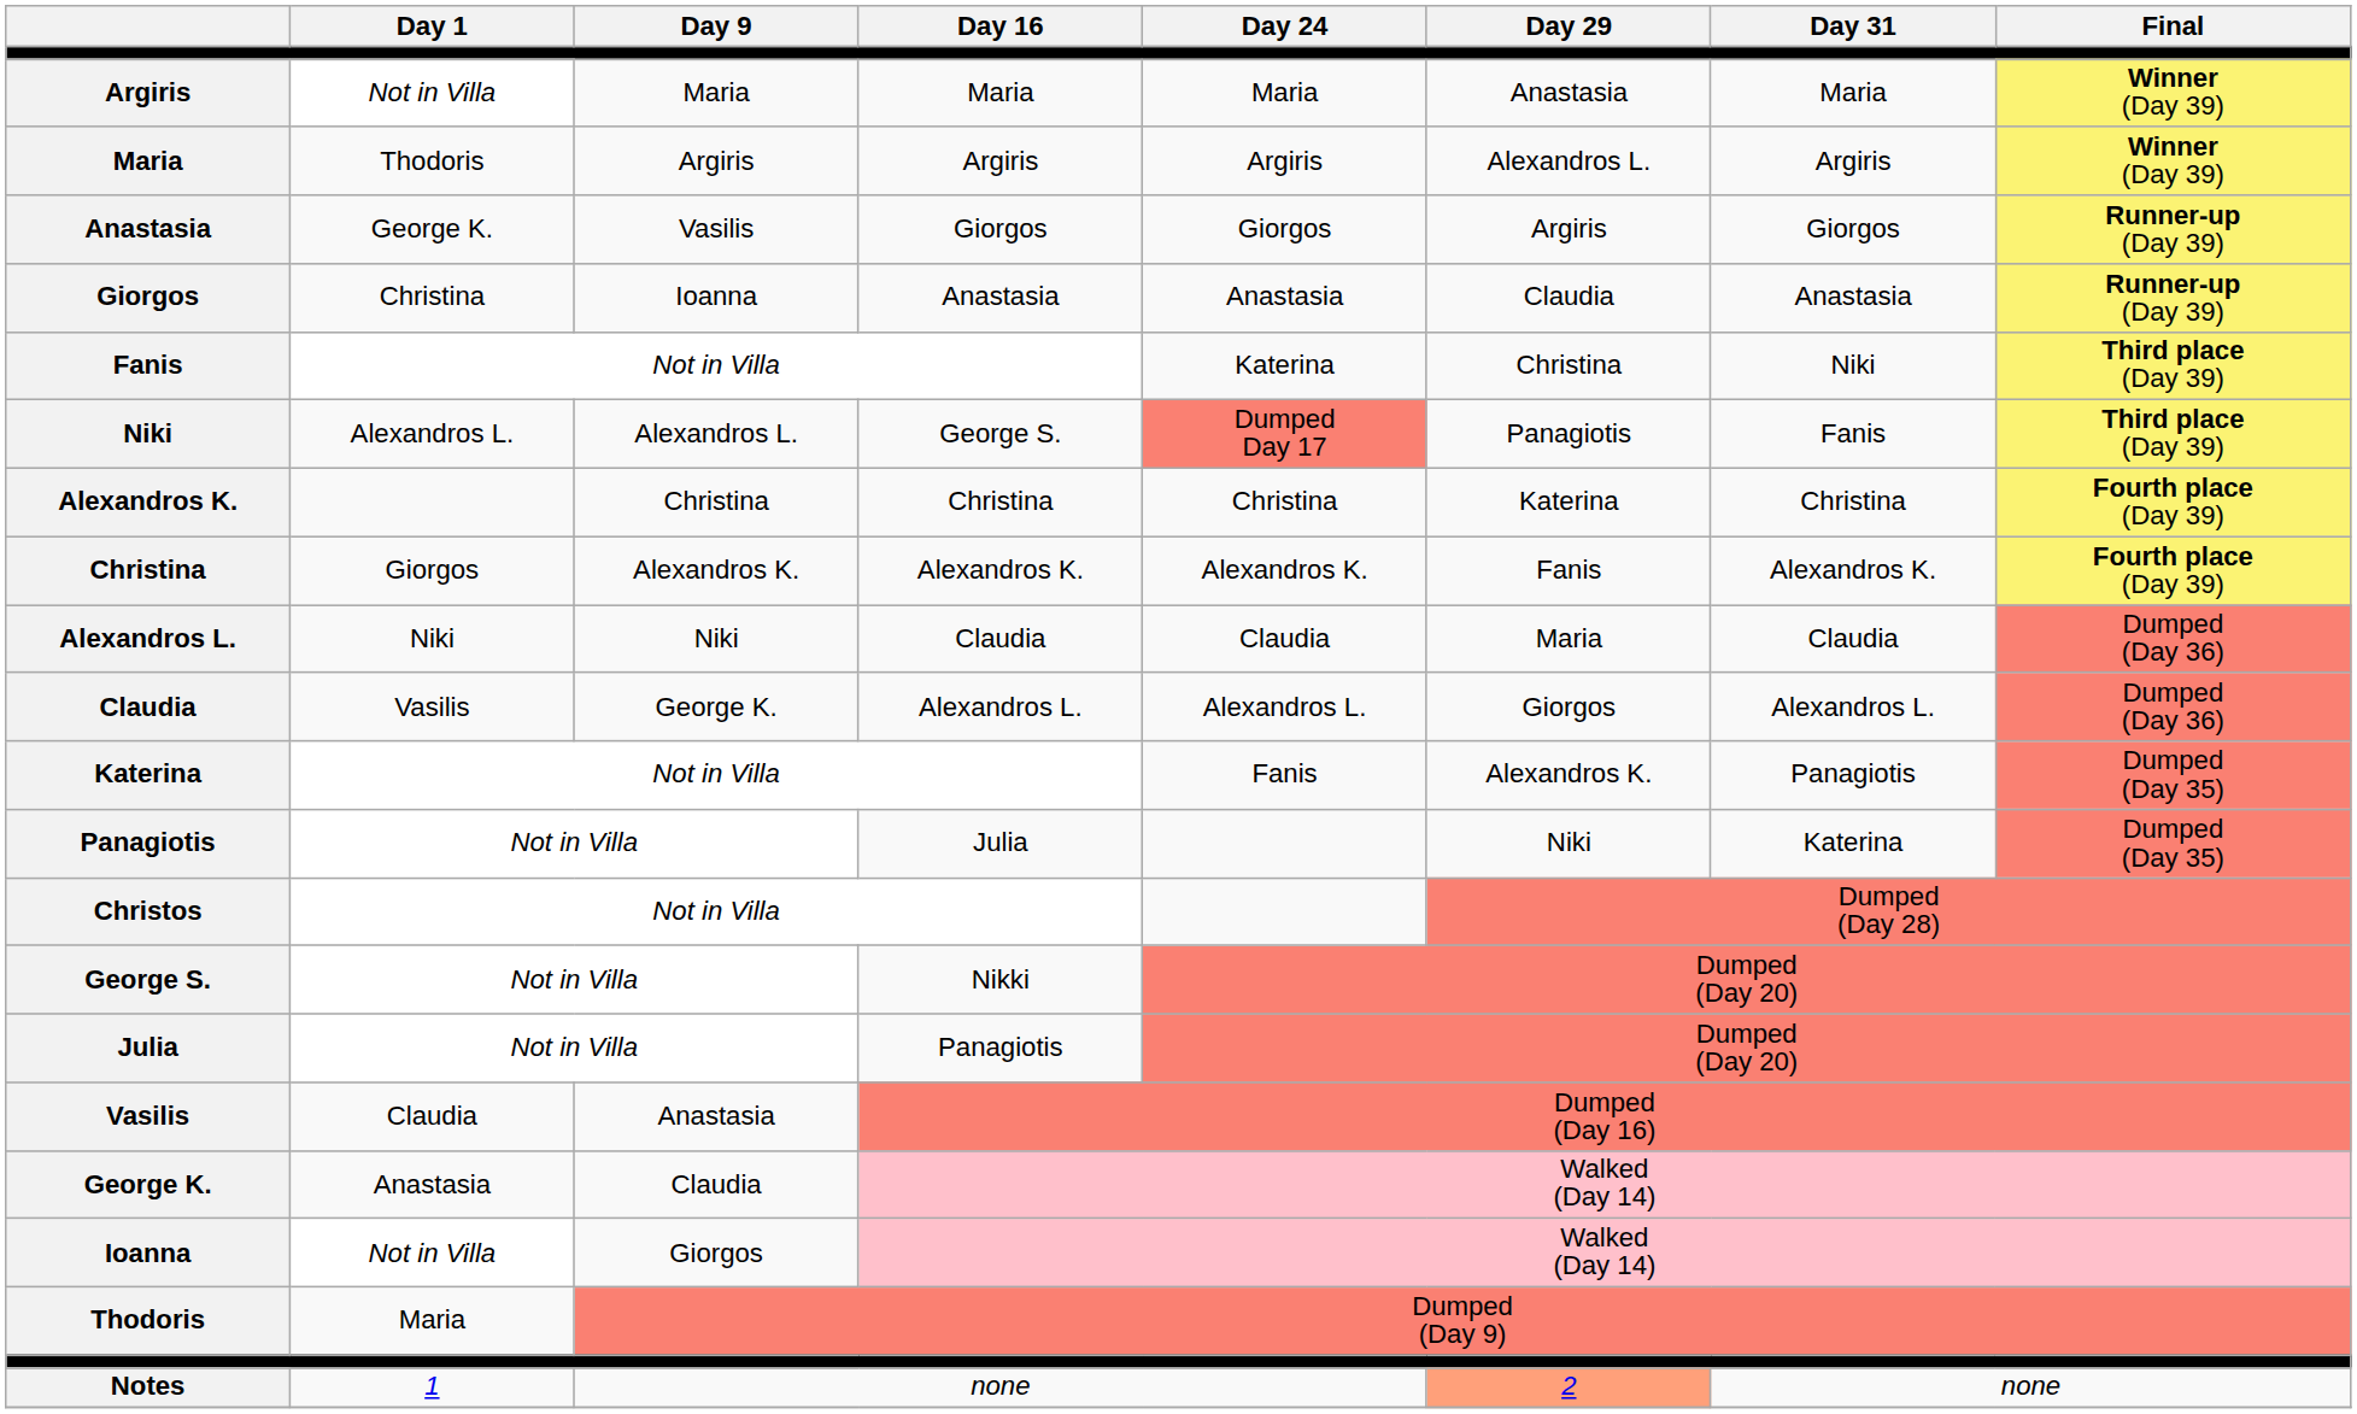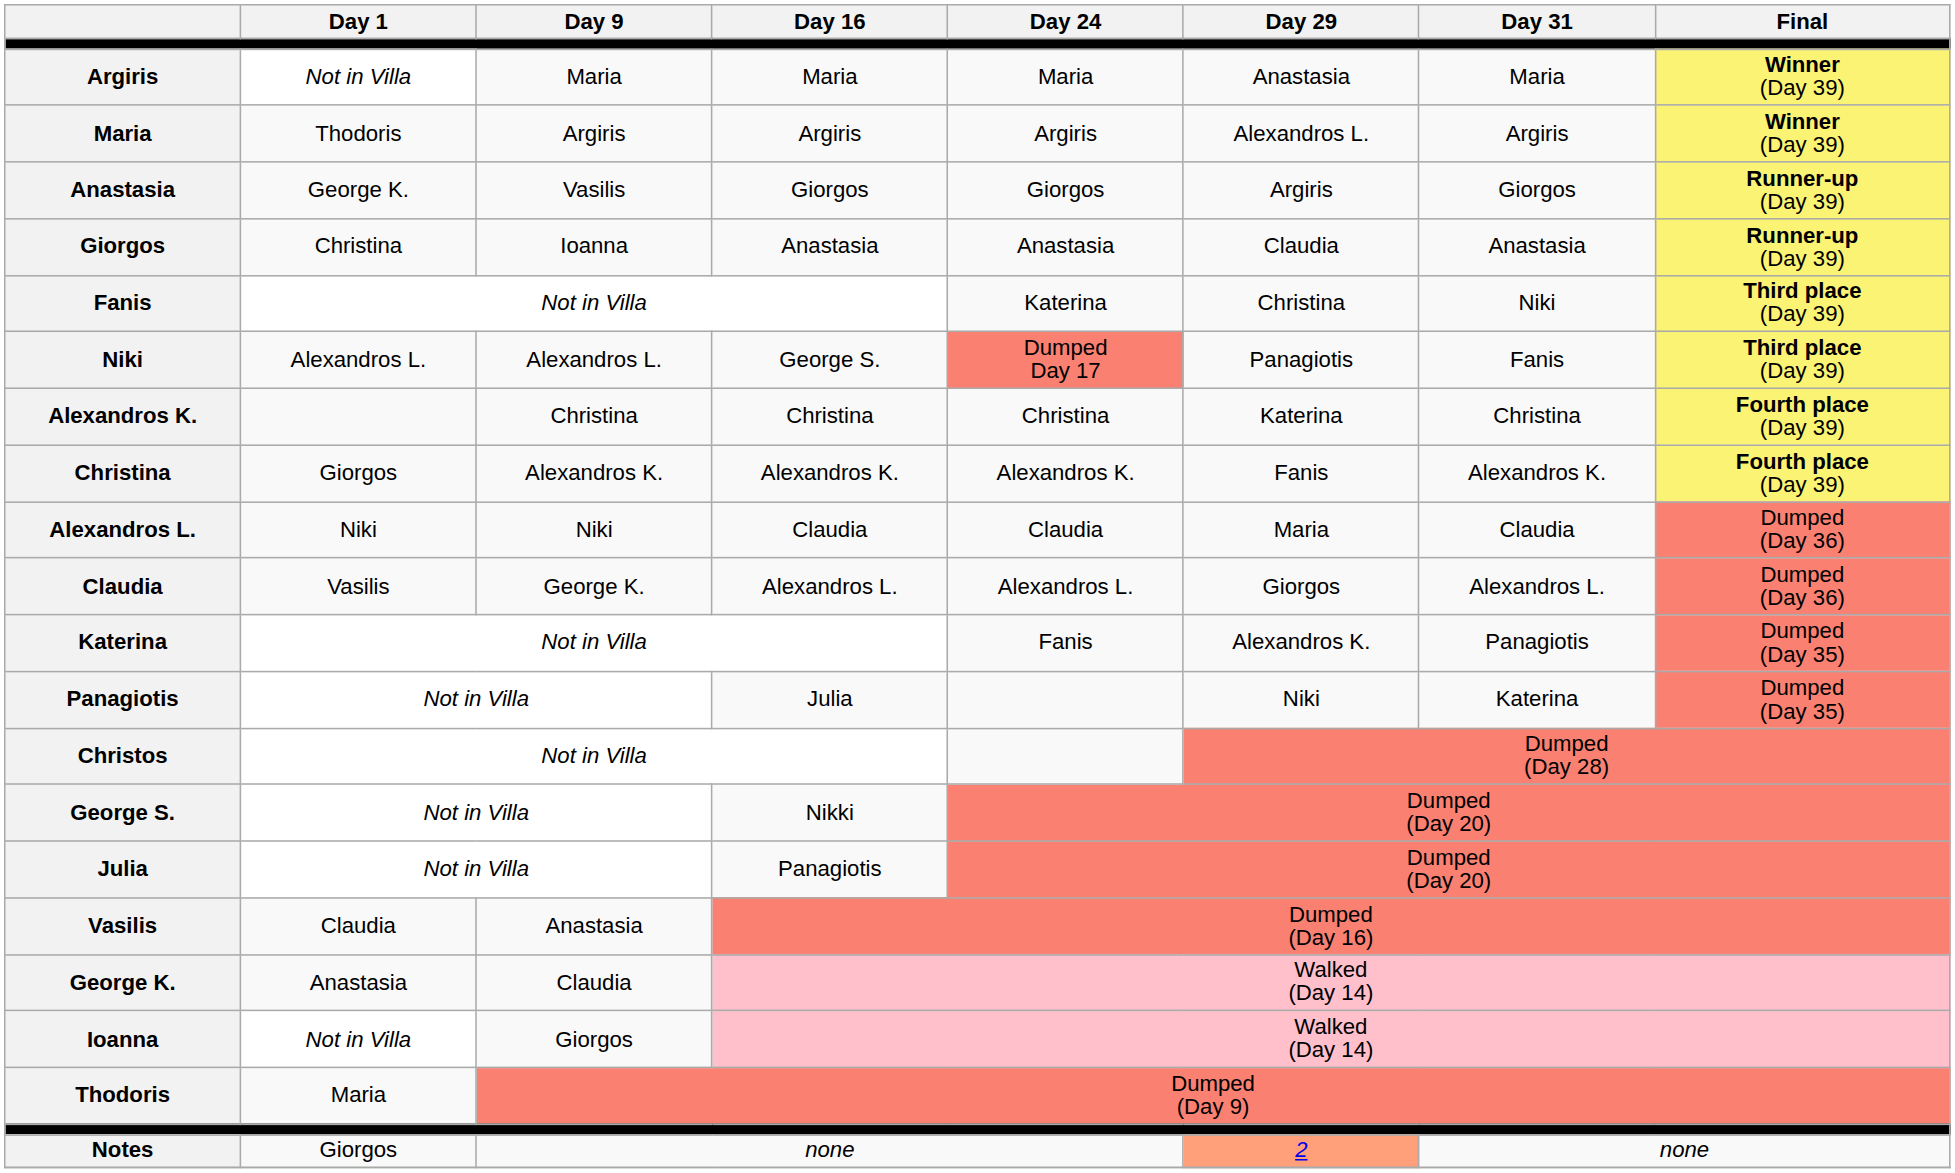Notes | Day 1: 1 -> Giorgos
